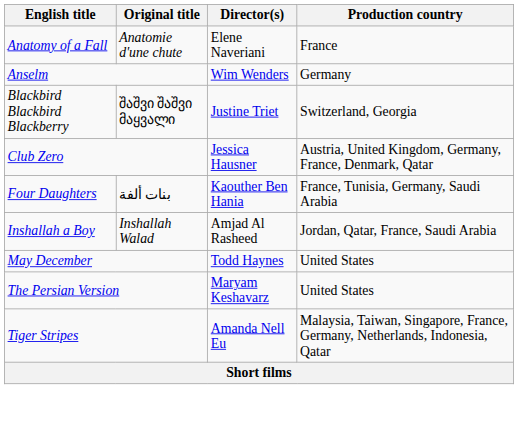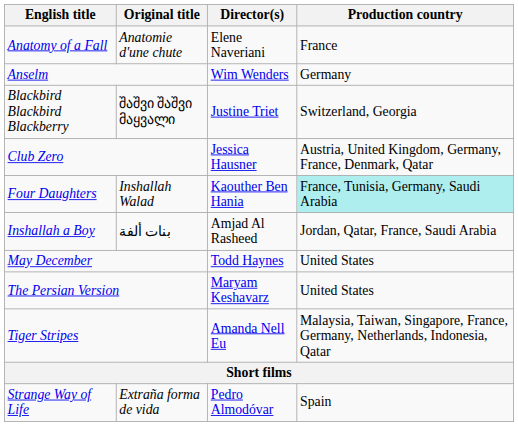Four Daughters | Original title: بنات ألفة -> Inshallah Walad
Four Daughters | Production country: no background -> paleturquoise background
Inshallah a Boy | Original title: Inshallah Walad -> بنات ألفة
+ row: Strange Way of Life | Extraña forma de vida | Pedro Almodóvar | Spain
